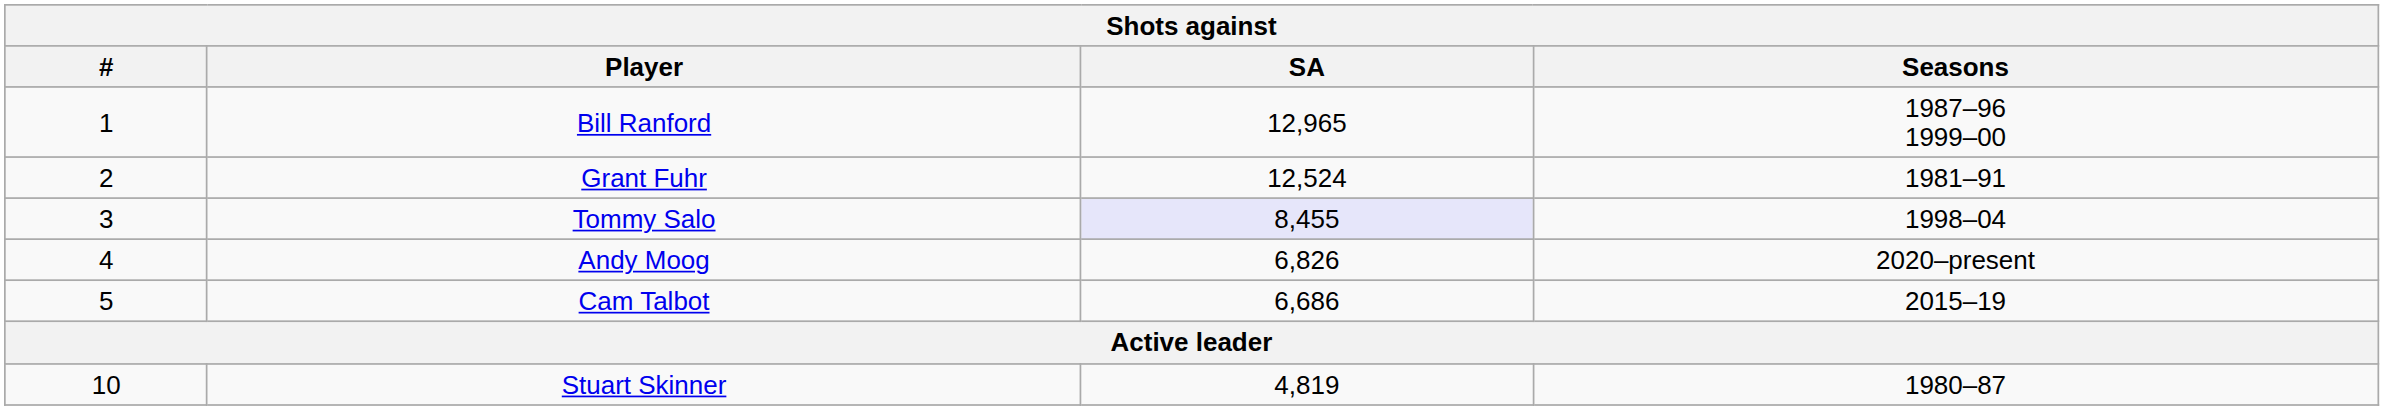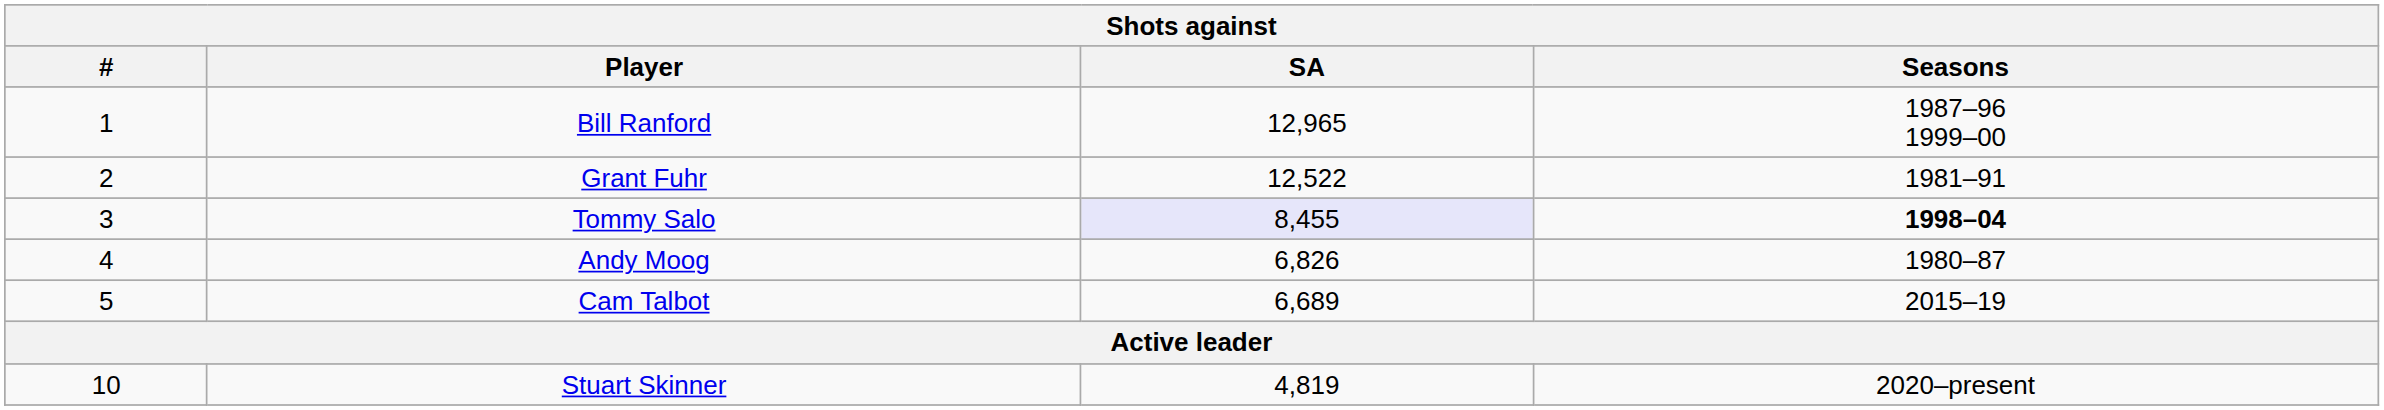Grant Fuhr | SA: 12,524 -> 12,522
Tommy Salo | Seasons: normal -> bold
Andy Moog | Seasons: 2020–present -> 1980–87
Cam Talbot | SA: 6,686 -> 6,689
Stuart Skinner | Seasons: 1980–87 -> 2020–present
